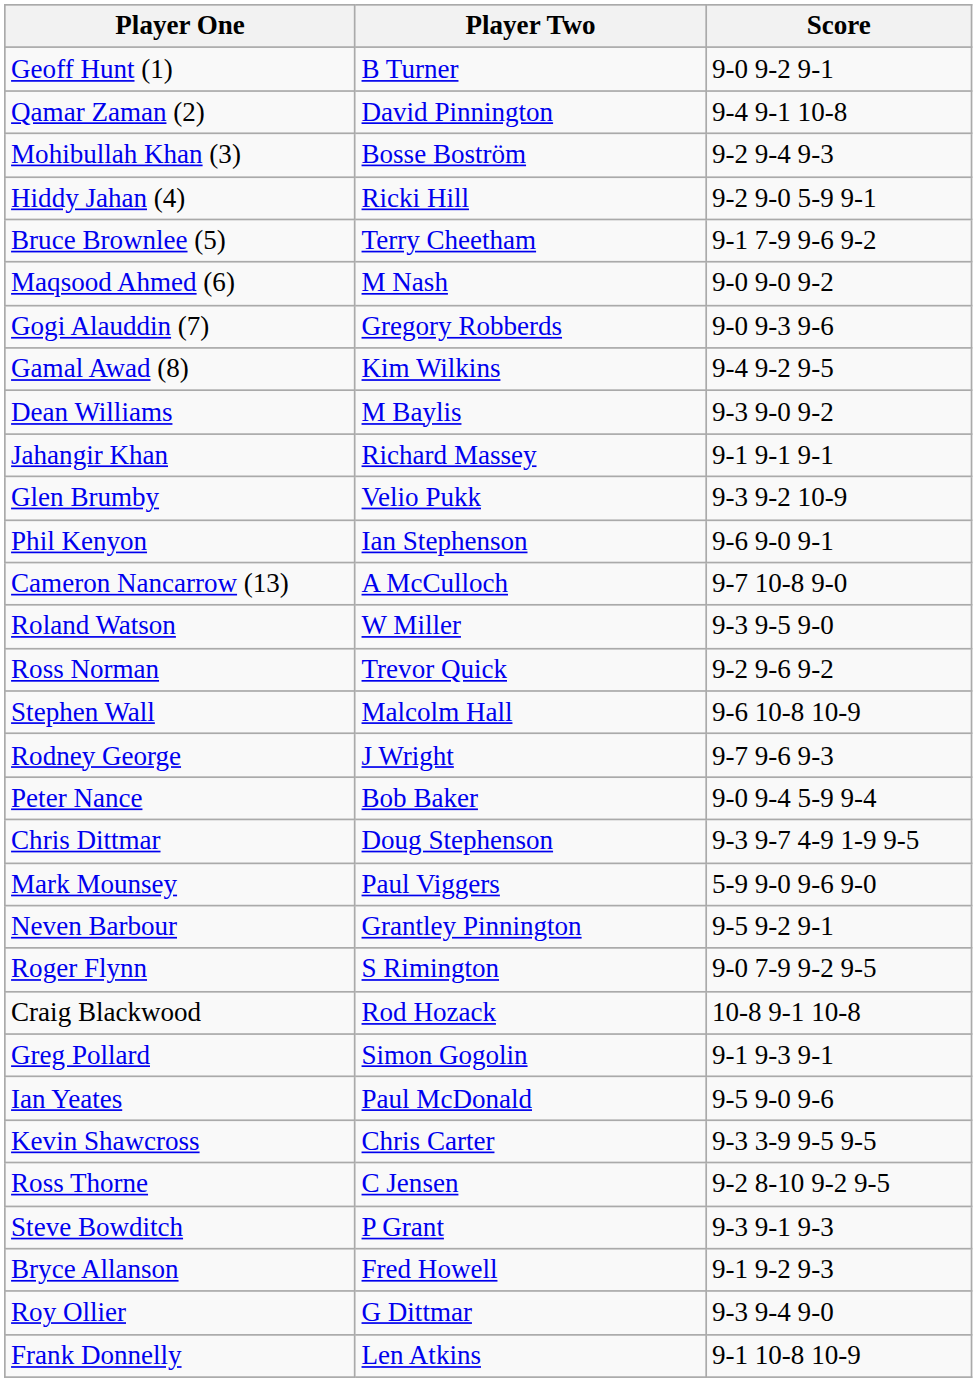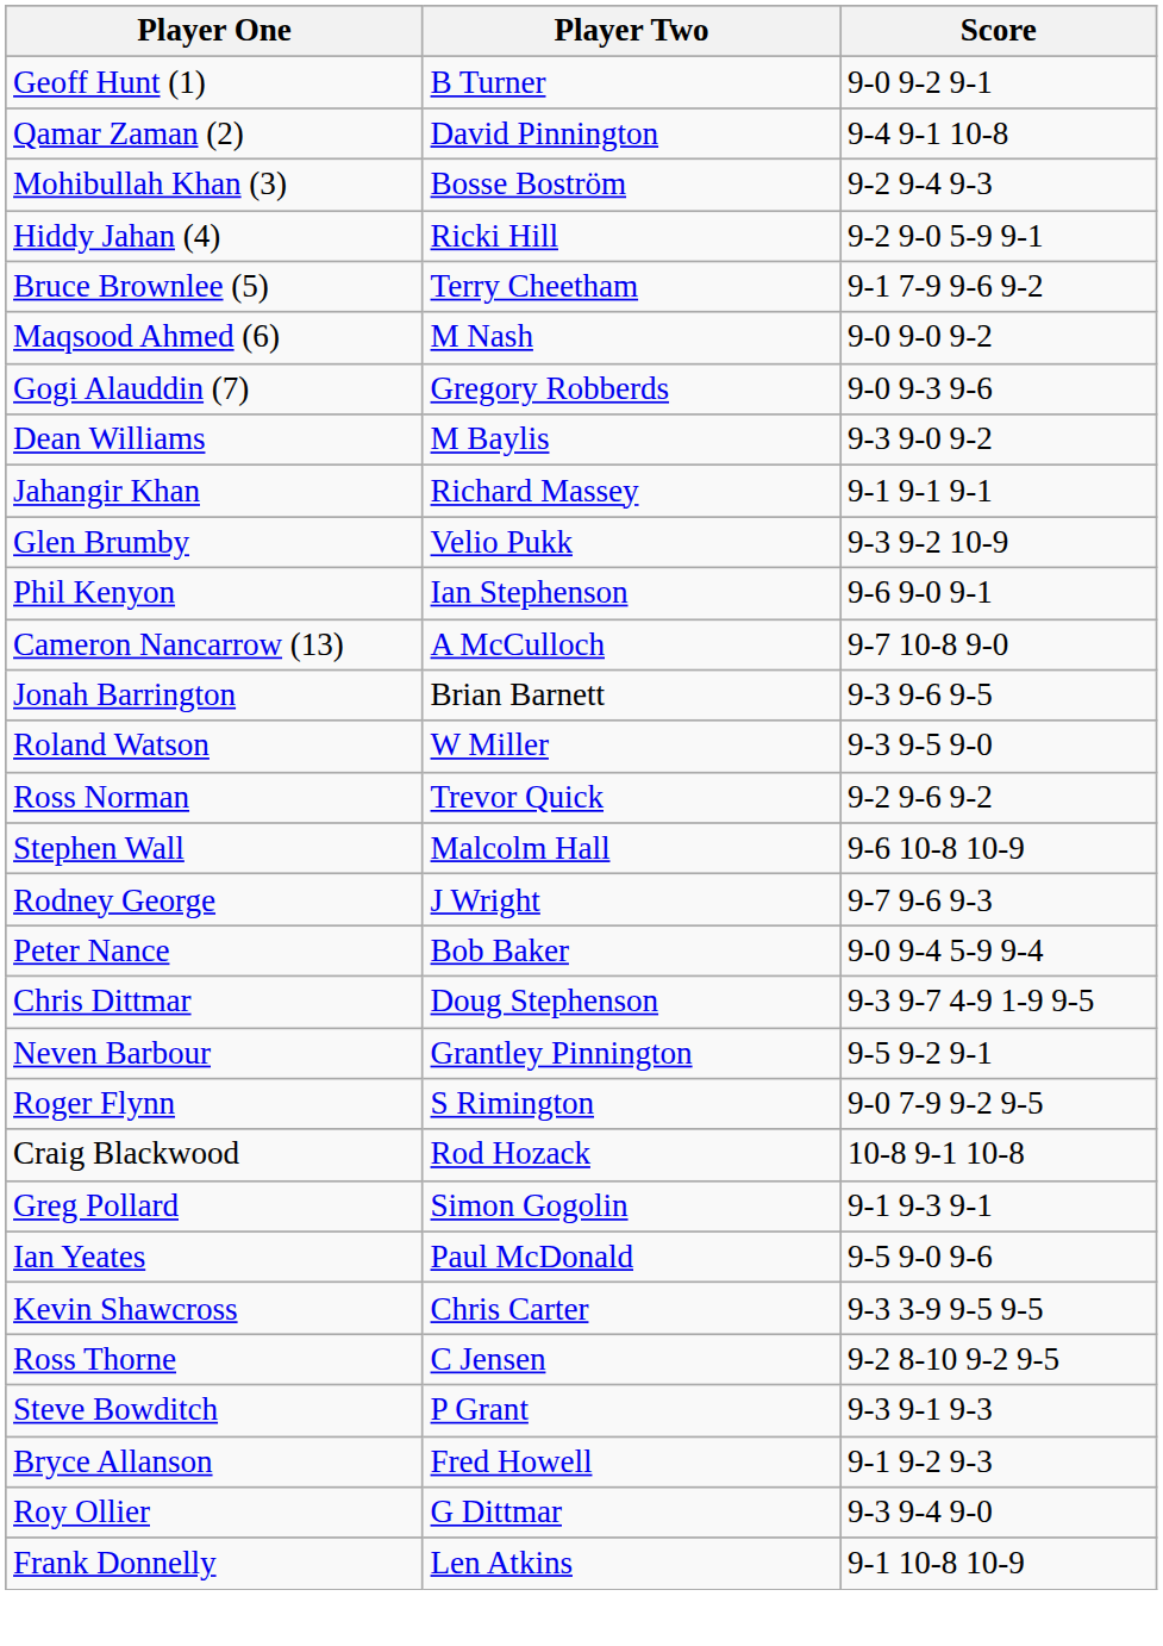- row: Gamal Awad (8) | Kim Wilkins | 9-4 9-2 9-5
+ row: Jonah Barrington | Brian Barnett | 9-3 9-6 9-5
- row: Mark Mounsey | Paul Viggers | 5-9 9-0 9-6 9-0
